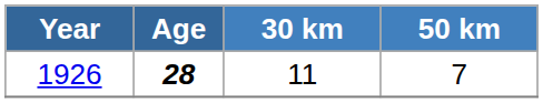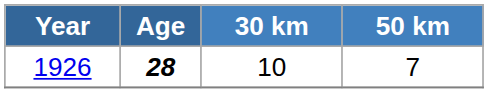1926 | 30 km: 11 -> 10
